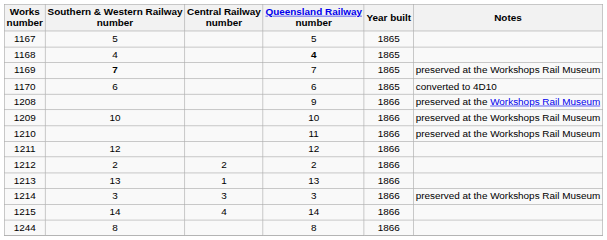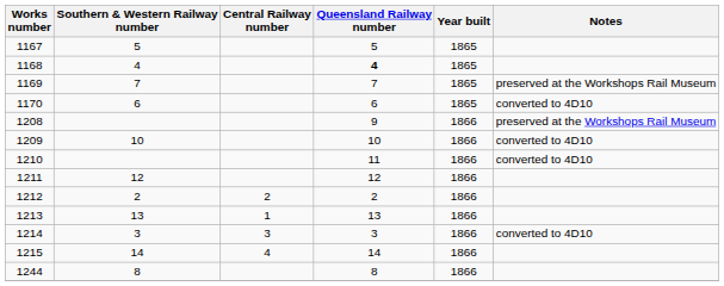1169 | Southern & Western Railway number: bold -> normal
1209 | Notes: preserved at the Workshops Rail Museum -> converted to 4D10
1210 | Notes: preserved at the Workshops Rail Museum -> converted to 4D10
1214 | Notes: preserved at the Workshops Rail Museum -> converted to 4D10
